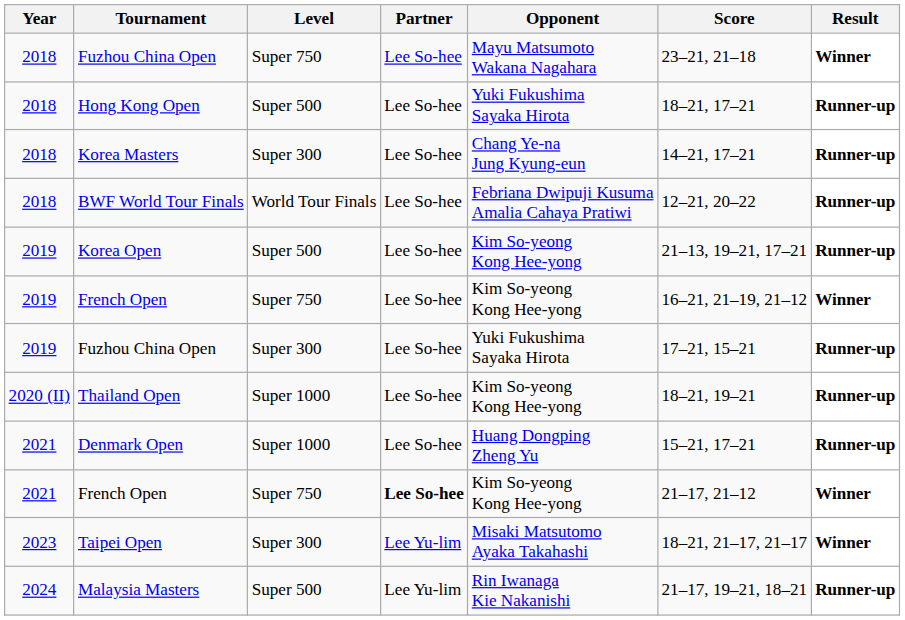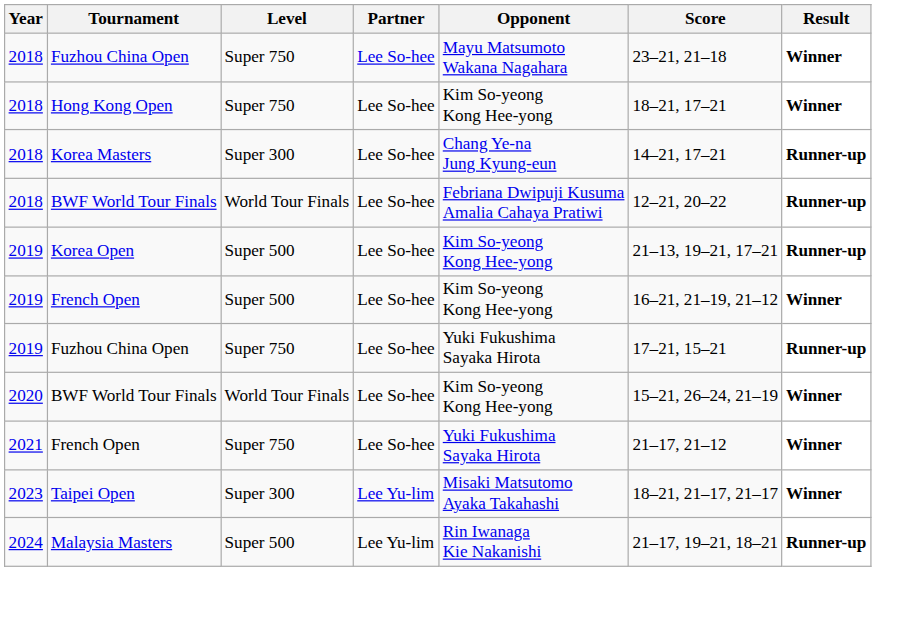Hong Kong Open | Level: Super 500 -> Super 750
Hong Kong Open | Opponent: Yuki Fukushima Sayaka Hirota -> Kim So-yeong Kong Hee-yong
Hong Kong Open | Result: Runner-up -> Winner
2019 / French Open | Level: Super 750 -> Super 500
2019 / Fuzhou China Open | Level: Super 300 -> Super 750
- row: 2020 (II) | Thailand Open | Super 1000 | Lee So-hee | Kim So-yeong Kong Hee-yong | 18–21, 19–21 | Runner-up
+ row: 2020 | BWF World Tour Finals | World Tour Finals | Lee So-hee | Kim So-yeong Kong Hee-yong | 15–21, 26–24, 21–19 | Winner
- row: 2021 | Denmark Open | Super 1000 | Lee So-hee | Huang Dongping Zheng Yu | 15–21, 17–21 | Runner-up
2021 / French Open | Partner: bold -> normal
2021 / French Open | Opponent: Kim So-yeong Kong Hee-yong -> Yuki Fukushima Sayaka Hirota
